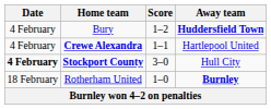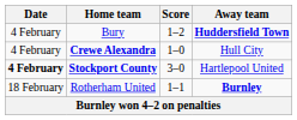Crewe Alexandra | Score: 1–1 -> 1–0
Crewe Alexandra | Away team: Hartlepool United -> Hull City
Stockport County | Away team: Hull City -> Hartlepool United
Rotherham United | Score: 1–0 -> 1–1
